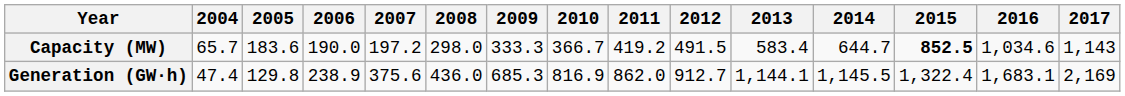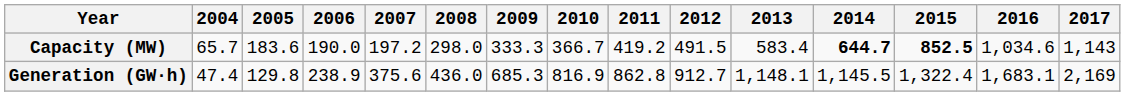Capacity (MW) | 2014: normal -> bold
Generation (GW·h) | 2011: 862.0 -> 862.8
Generation (GW·h) | 2013: 1,144.1 -> 1,148.1
